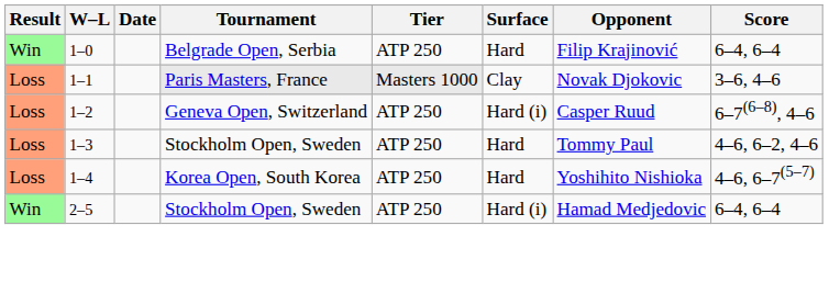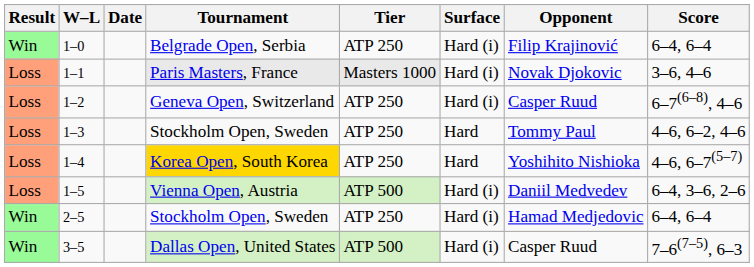1–0 | Surface: Hard -> Hard (i)
1–1 | Surface: Clay -> Hard (i)
1–4 | Tournament: no background -> gold background
+ row: Loss | 1–5 | Vienna Open, Austria | ATP 500 | Hard (i) | Daniil Medvedev | 6–4, 3–6, 2–6
+ row: Win | 3–5 | Dallas Open, United States | ATP 500 | Hard (i) | Casper Ruud | 7–6(7–5), 6–3
